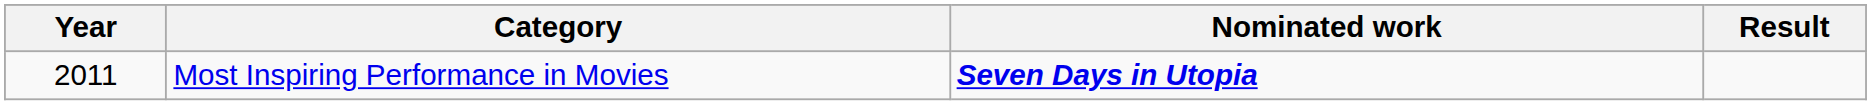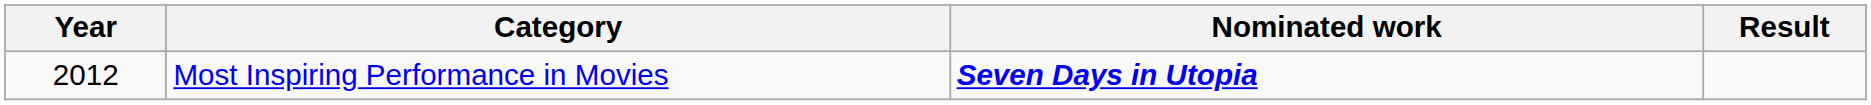Most Inspiring Performance in Movies | Year: 2011 -> 2012
